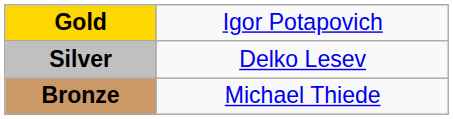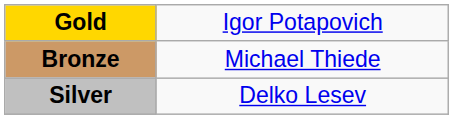rows swapped: Silver <-> Bronze
